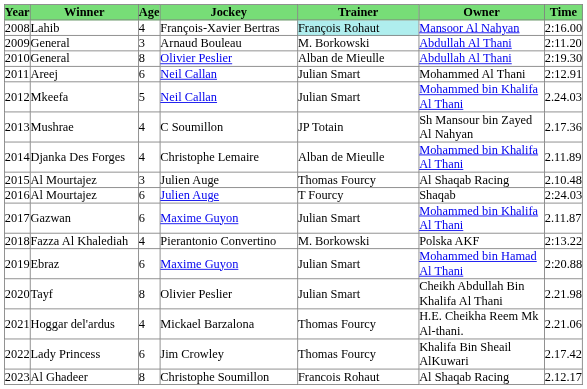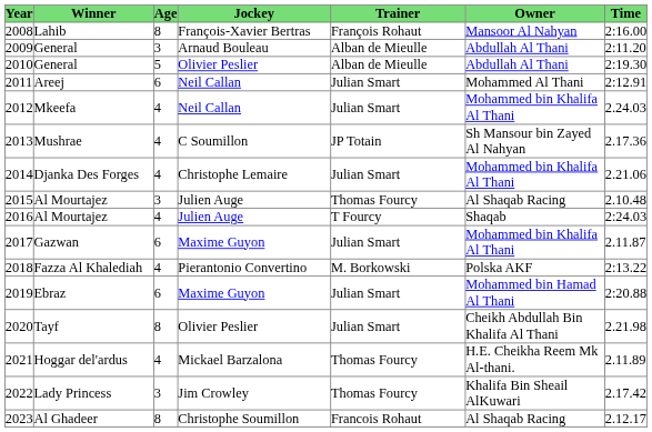2008 | Age: 4 -> 8
2008 | Trainer: paleturquoise background -> no background
2009 | Trainer: M. Borkowski -> Alban de Mieulle
2010 | Age: 8 -> 5
2012 | Age: 5 -> 4
2014 | Trainer: Alban de Mieulle -> Julian Smart
2014 | Time: 2.11.89 -> 2.21.06
2016 | Age: 6 -> 4
2021 | Time: 2.21.06 -> 2.11.89
2022 | Age: 6 -> 3
